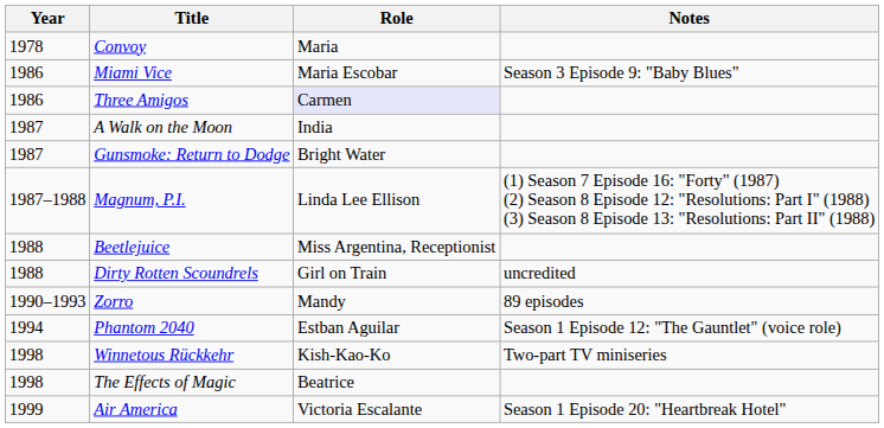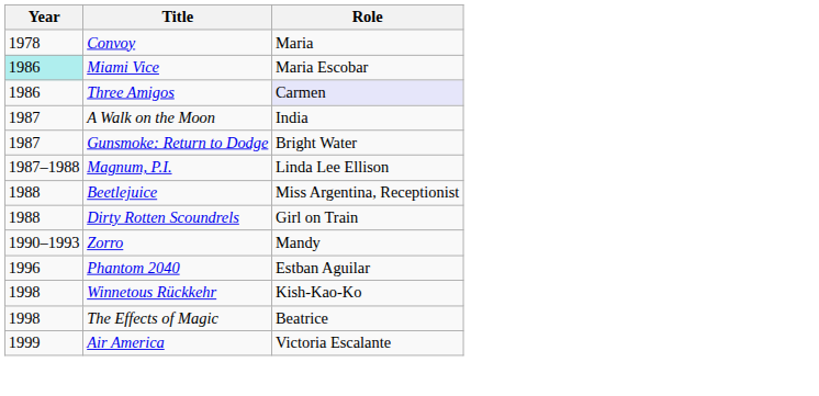- column: Notes | Season 3 Episode 9: "Baby Blues" | (1) Season 7 Episode 16: "Forty" (1987) (2) Season 8 Episode 12: "Resolutions: Part I" (1988) (3) Season 8 Episode 13: "Resolutions: Part II" (1988) | uncredited | 89 episodes | Season 1 Episode 12: "The Gauntlet" (voice role) | Two-part TV miniseries | Season 1 Episode 20: "Heartbreak Hotel"
Miami Vice | Year: no background -> paleturquoise background
Phantom 2040 | Year: 1994 -> 1996
